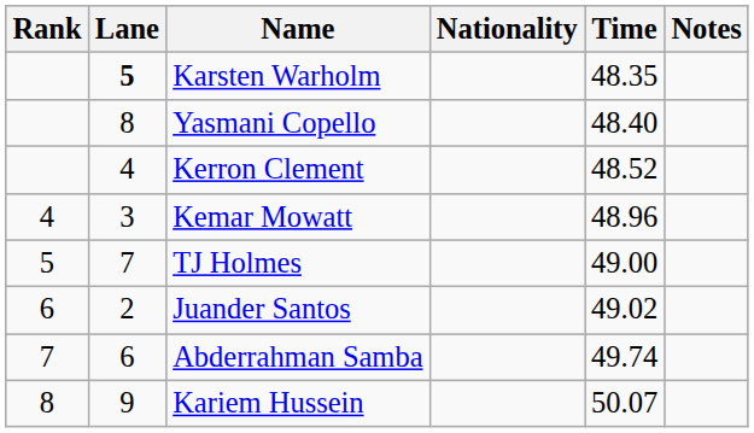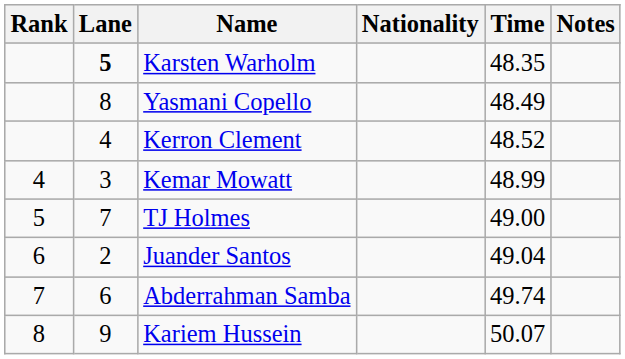Yasmani Copello | Time: 48.40 -> 48.49
Kemar Mowatt | Time: 48.96 -> 48.99
Juander Santos | Time: 49.02 -> 49.04
